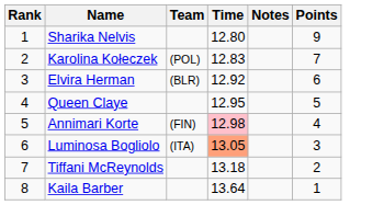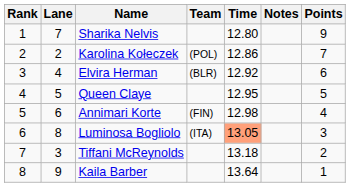+ column: Lane | 7 | 2 | 4 | 5 | 6 | 8 | 3 | 9
Karolina Kołeczek | Time: 12.83 -> 12.86
Annimari Korte | Time: pink background -> no background
